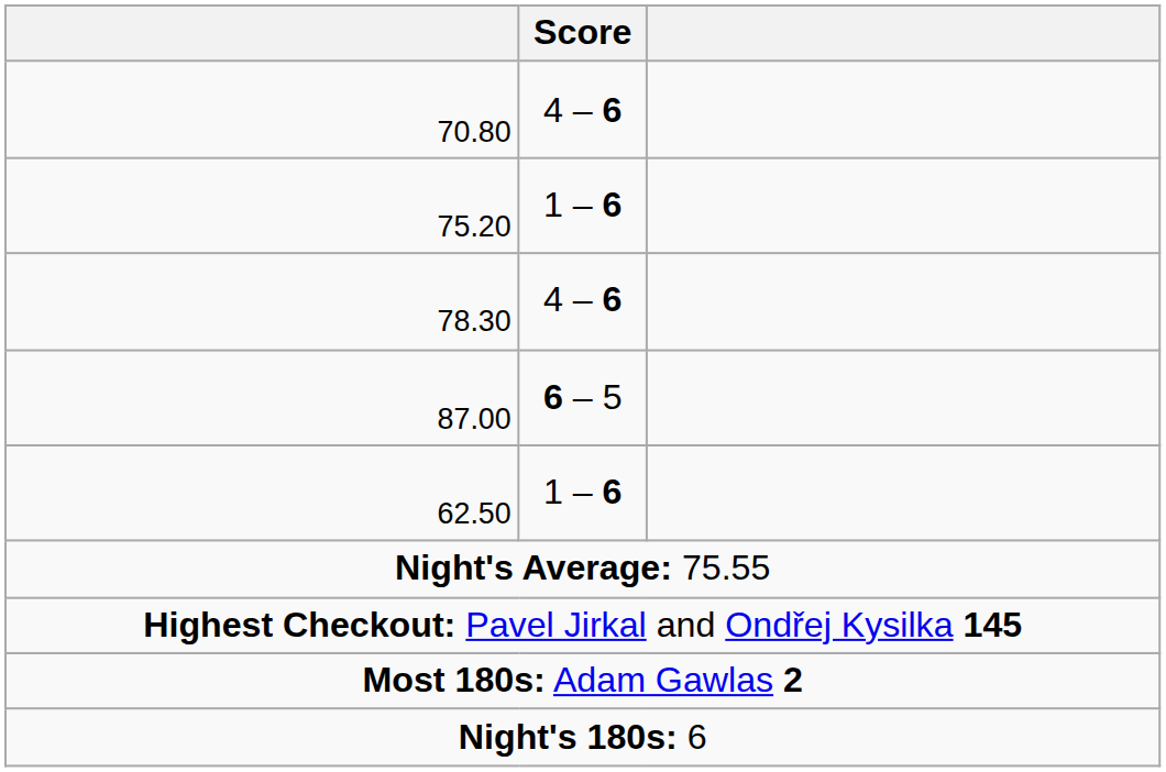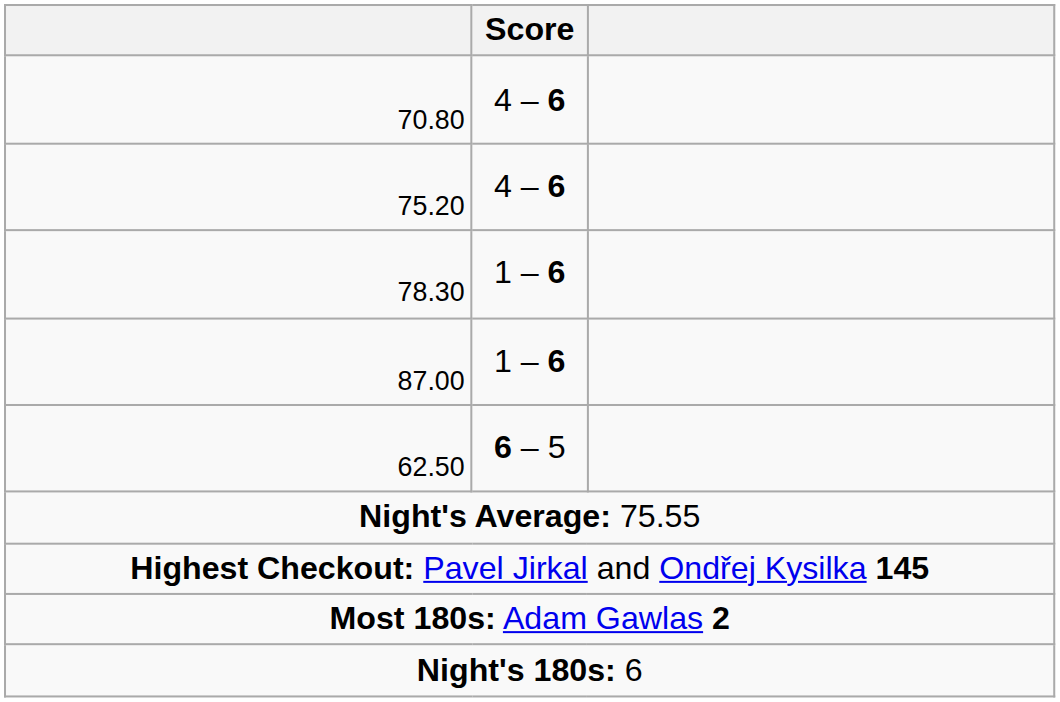75.20 | Score: 1 – 6 -> 4 – 6
78.30 | Score: 4 – 6 -> 1 – 6
87.00 | Score: 6 – 5 -> 1 – 6
62.50 | Score: 1 – 6 -> 6 – 5
